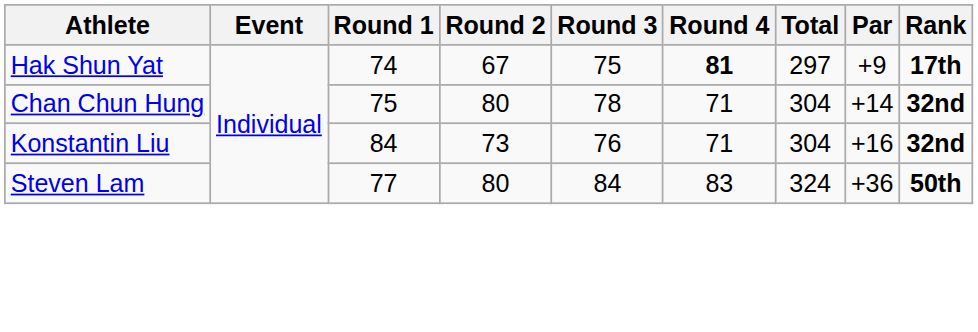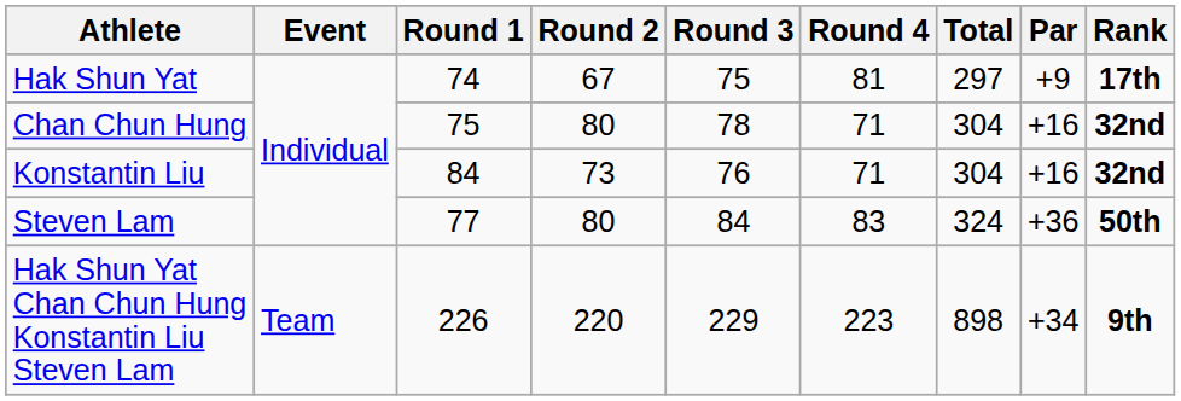Hak Shun Yat | Round 4: bold -> normal
Chan Chun Hung | Par: +14 -> +16
+ row: Hak Shun Yat Chan Chun Hung Konstantin Liu Steven Lam | Team | 226 | 220 | 229 | 223 | 898 | +34 | 9th
